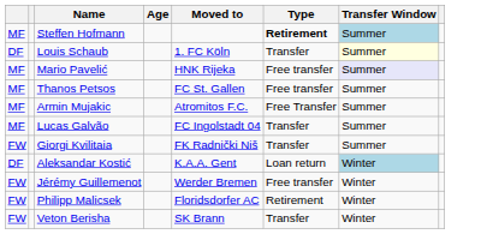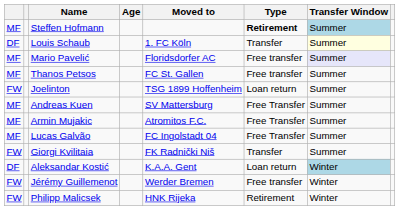Mario Pavelić | Moved to: HNK Rijeka -> Floridsdorfer AC
+ row: FW | Joelinton | TSG 1899 Hoffenheim | Loan return | Summer
+ row: MF | Andreas Kuen | SV Mattersburg | Free Transfer | Summer
Lucas Galvão | Type: Transfer -> Free Transfer
Philipp Malicsek | Moved to: Floridsdorfer AC -> HNK Rijeka
- row: FW | Veton Berisha | SK Brann | Transfer | Winter
